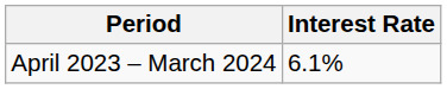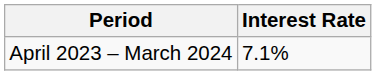April 2023 – March 2024 | Interest Rate: 6.1% -> 7.1%
